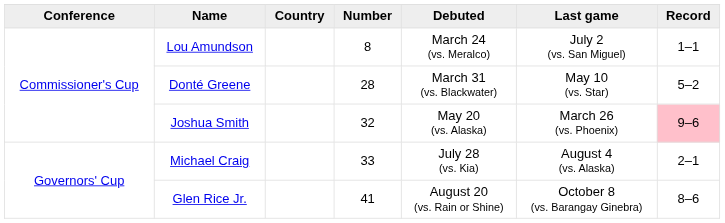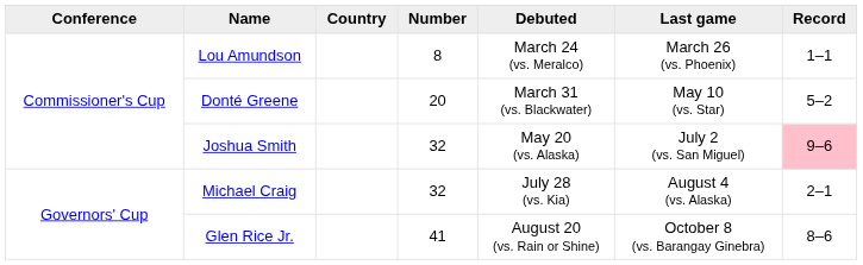Lou Amundson | Last game: July 2 (vs. San Miguel) -> March 26 (vs. Phoenix)
Donté Greene | Number: 28 -> 20
Joshua Smith | Last game: March 26 (vs. Phoenix) -> July 2 (vs. San Miguel)
Michael Craig | Number: 33 -> 32
